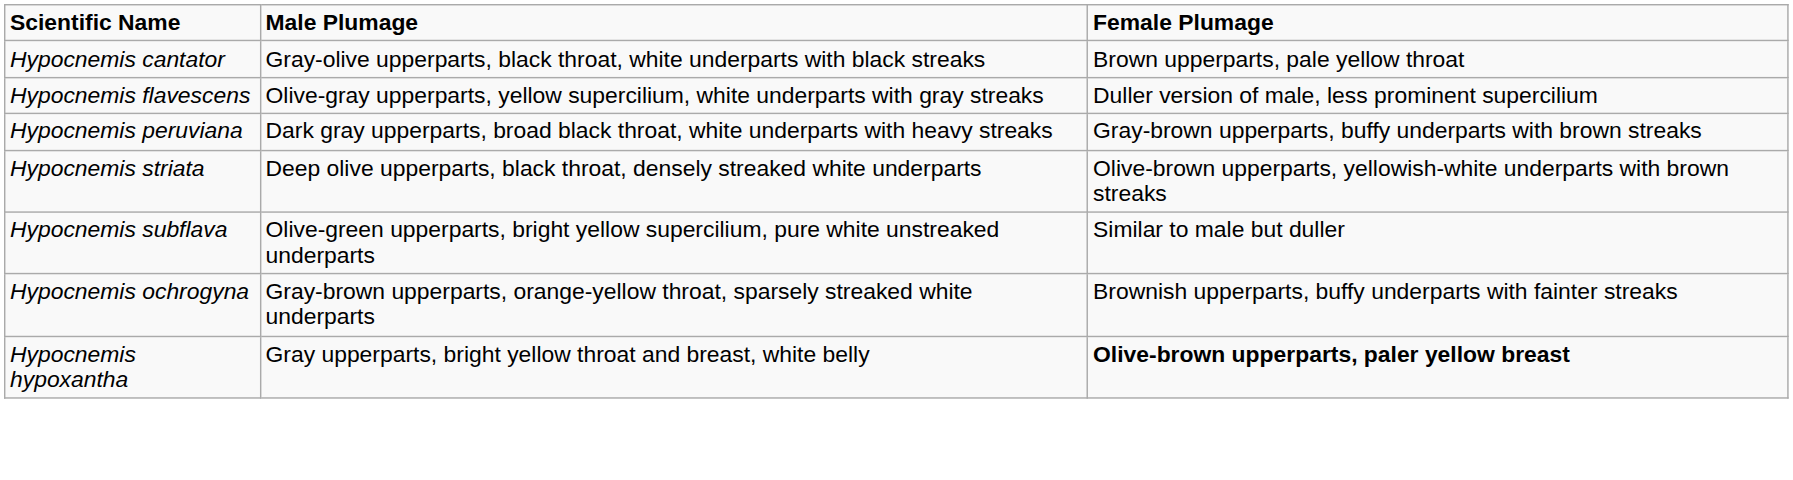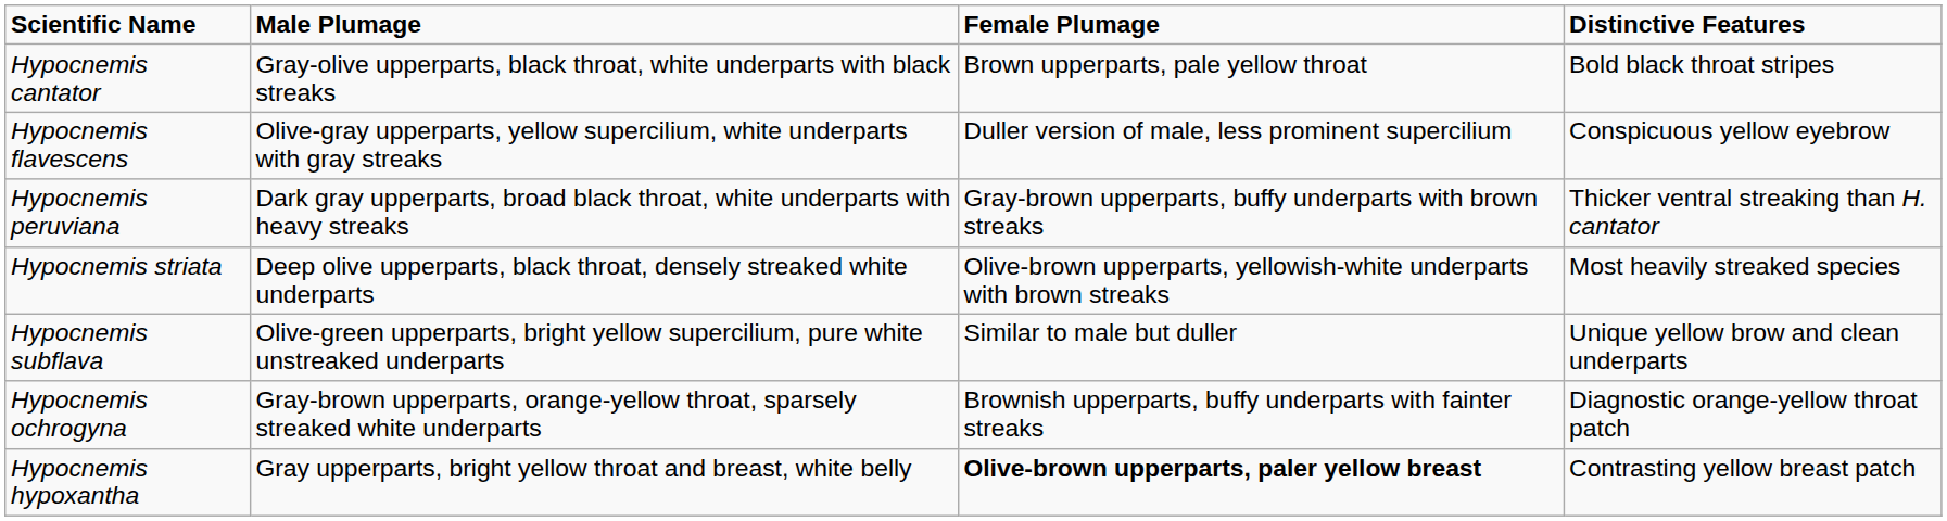+ column: Distinctive Features | Bold black throat stripes | Conspicuous yellow eyebrow | Thicker ventral streaking than H. cantator | Most heavily streaked species | Unique yellow brow and clean underparts | Diagnostic orange-yellow throat patch | Contrasting yellow breast patch
